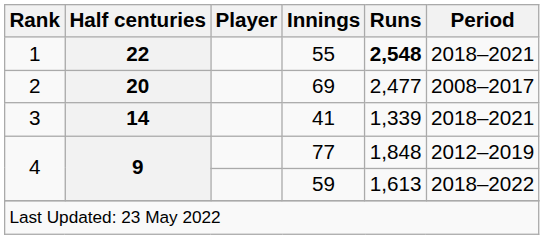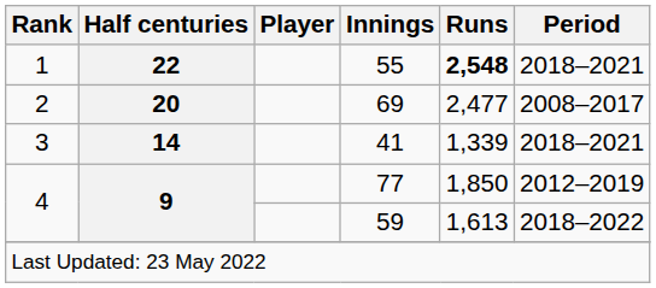77 | Runs: 1,848 -> 1,850
